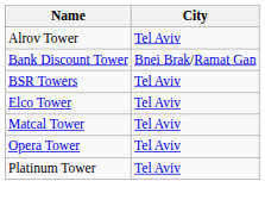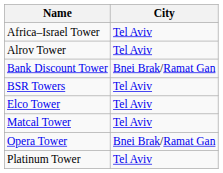+ row: Africa–Israel Tower | Tel Aviv
Opera Tower | City: Tel Aviv -> Bnei Brak/Ramat Gan
